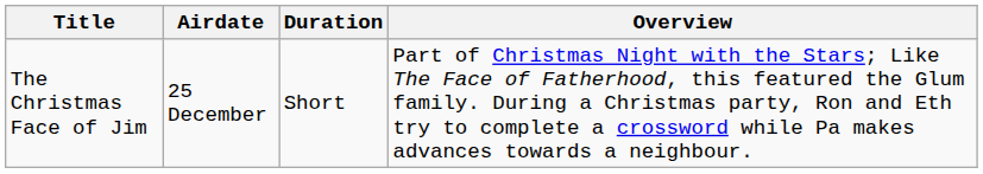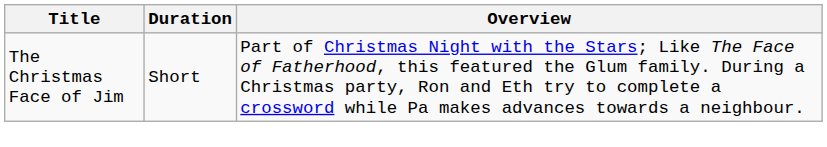- column: Airdate | 25 December
